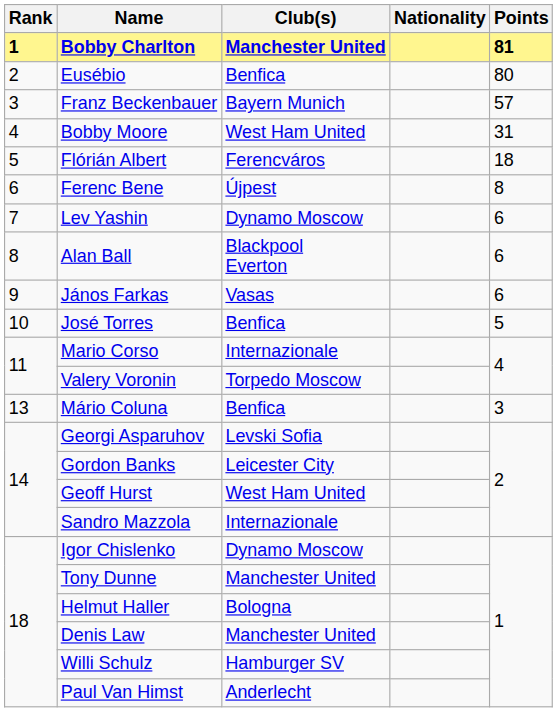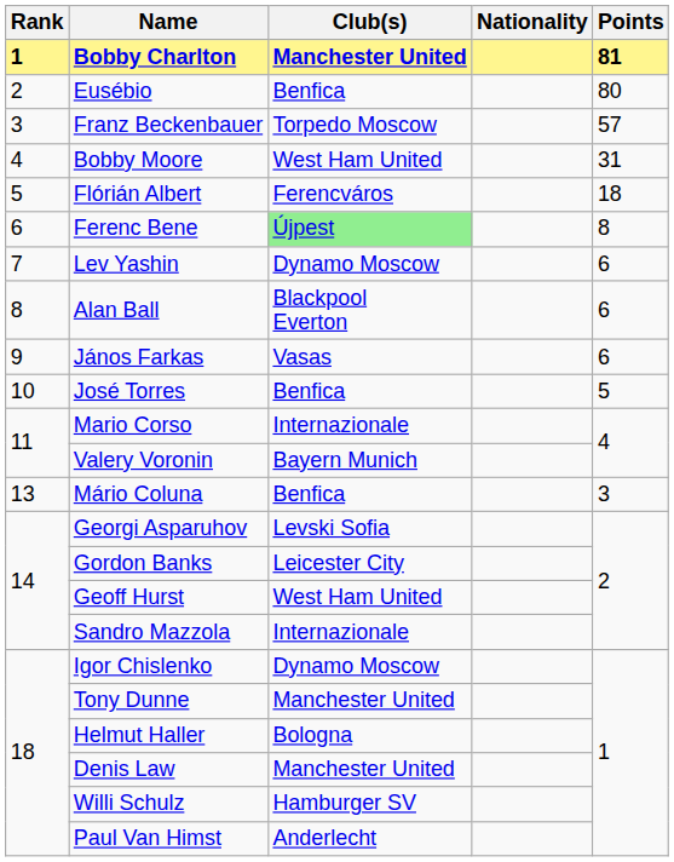Franz Beckenbauer | Club(s): Bayern Munich -> Torpedo Moscow
Ferenc Bene | Club(s): no background -> lightgreen background
Valery Voronin | Club(s): Torpedo Moscow -> Bayern Munich
